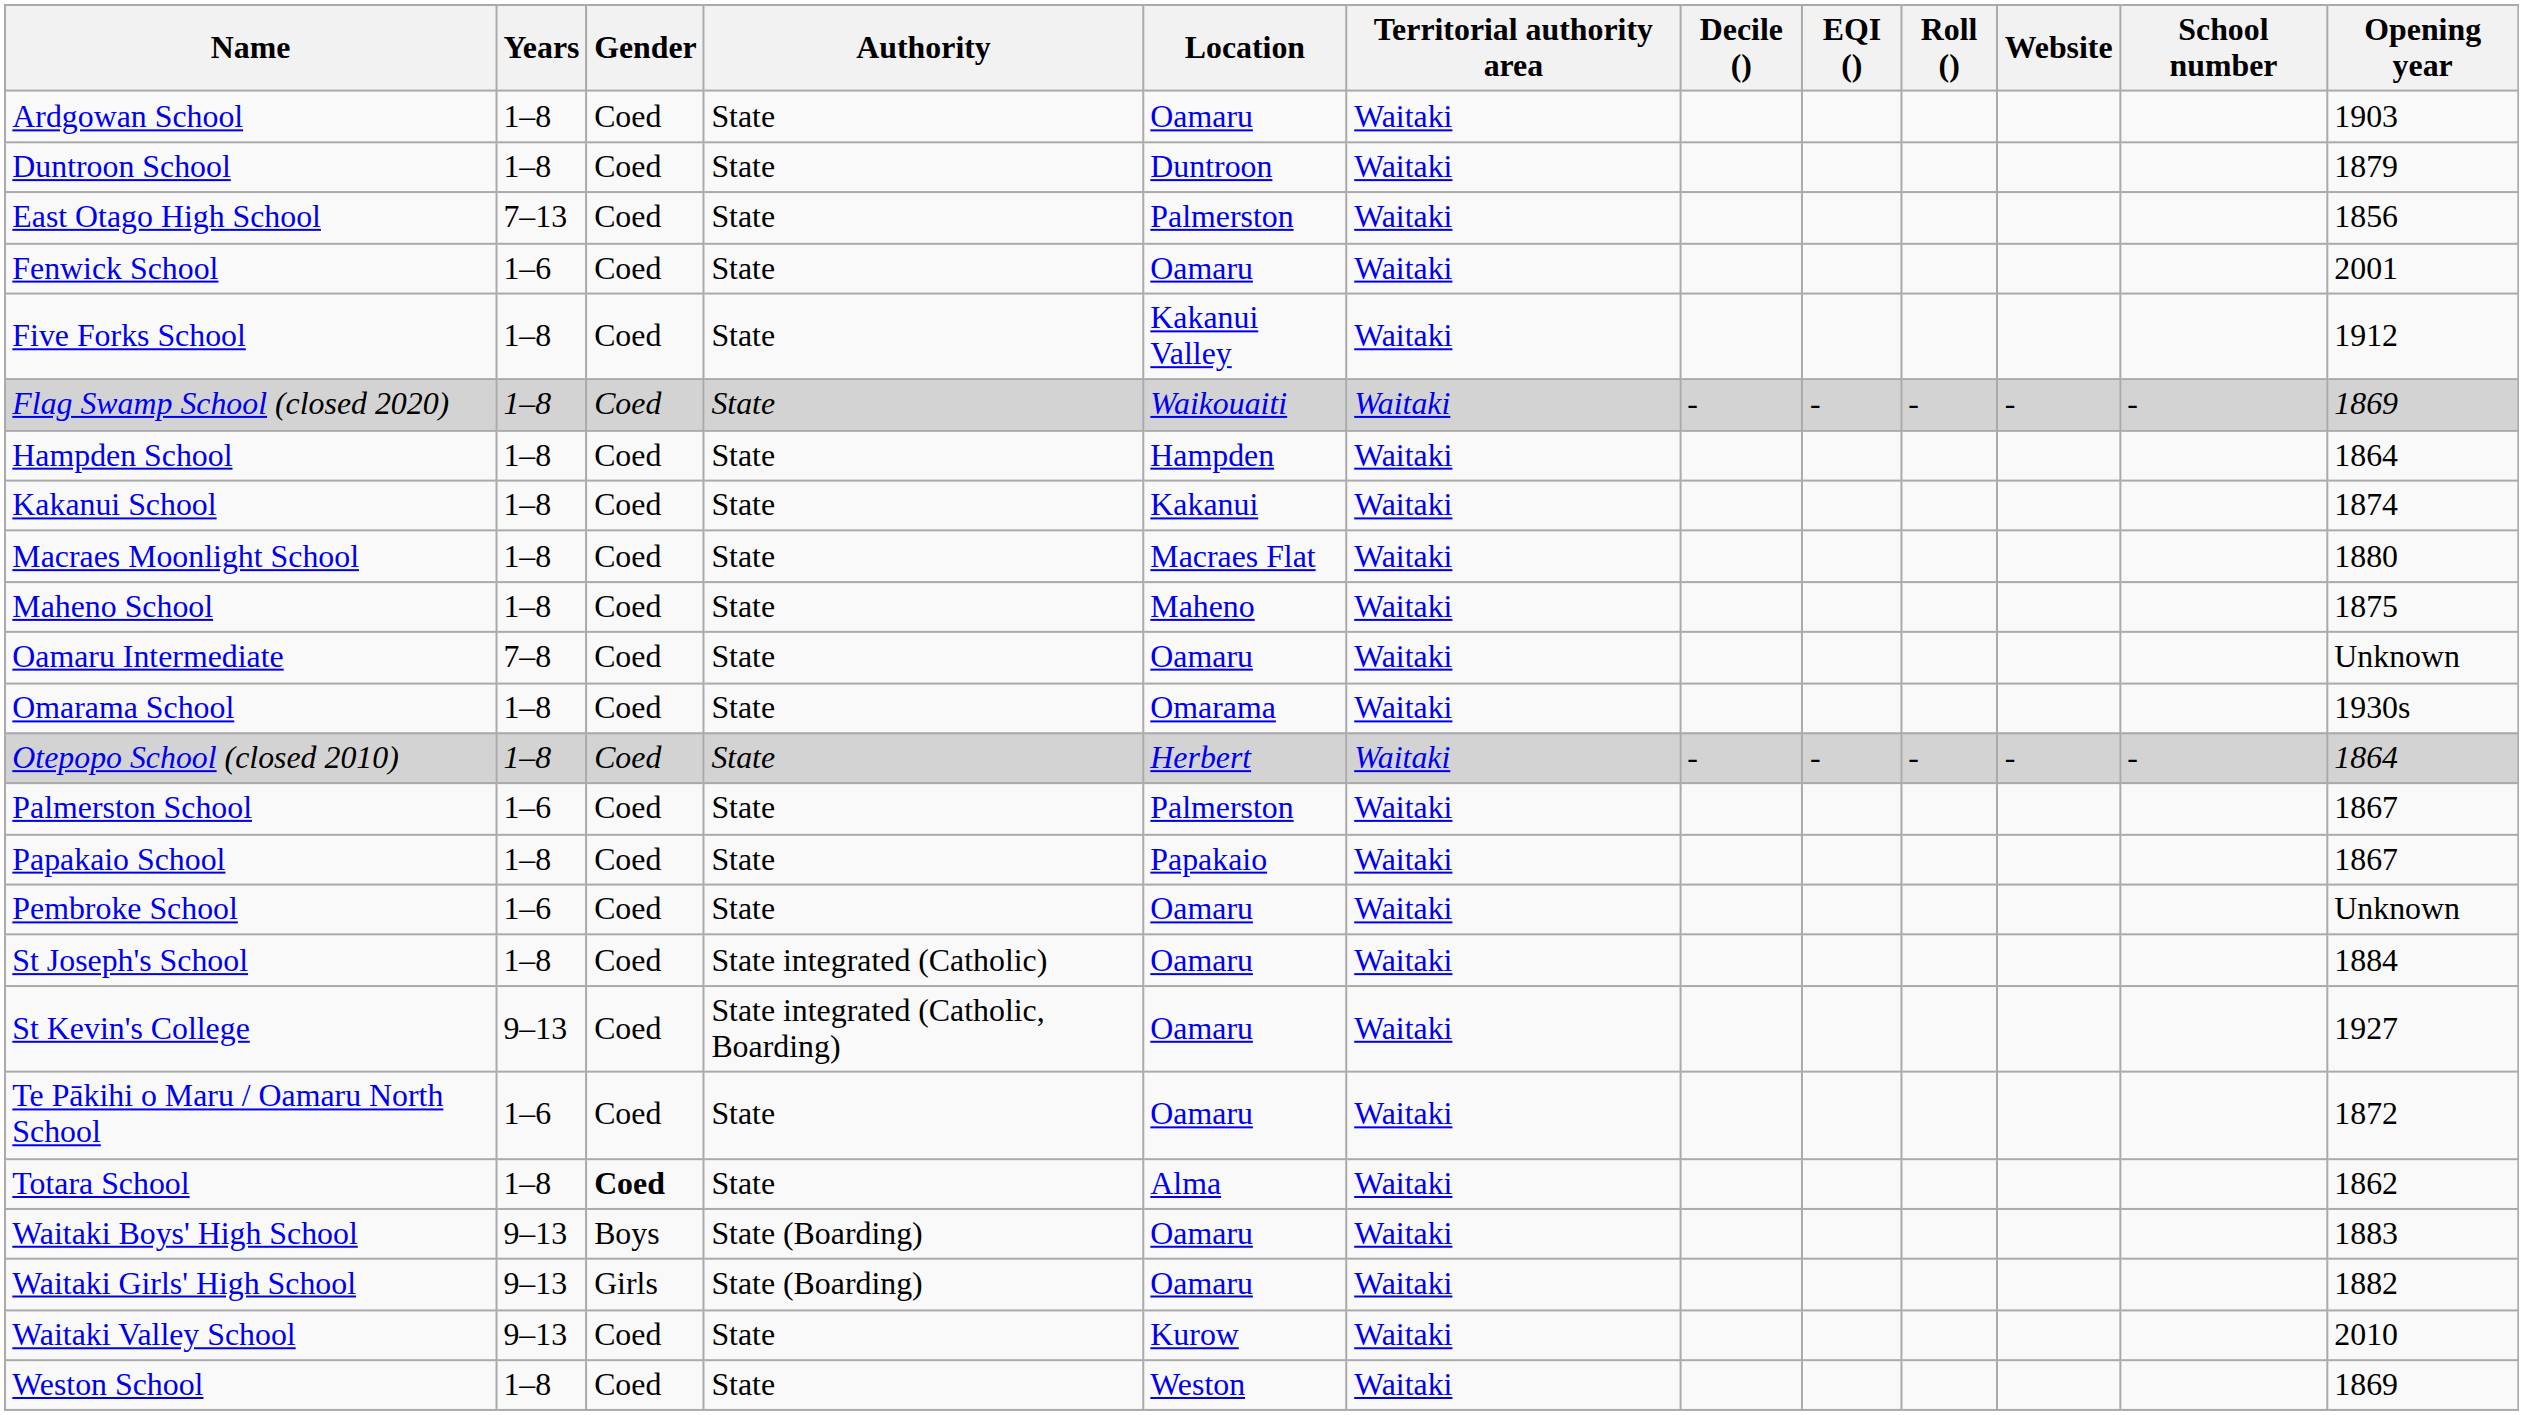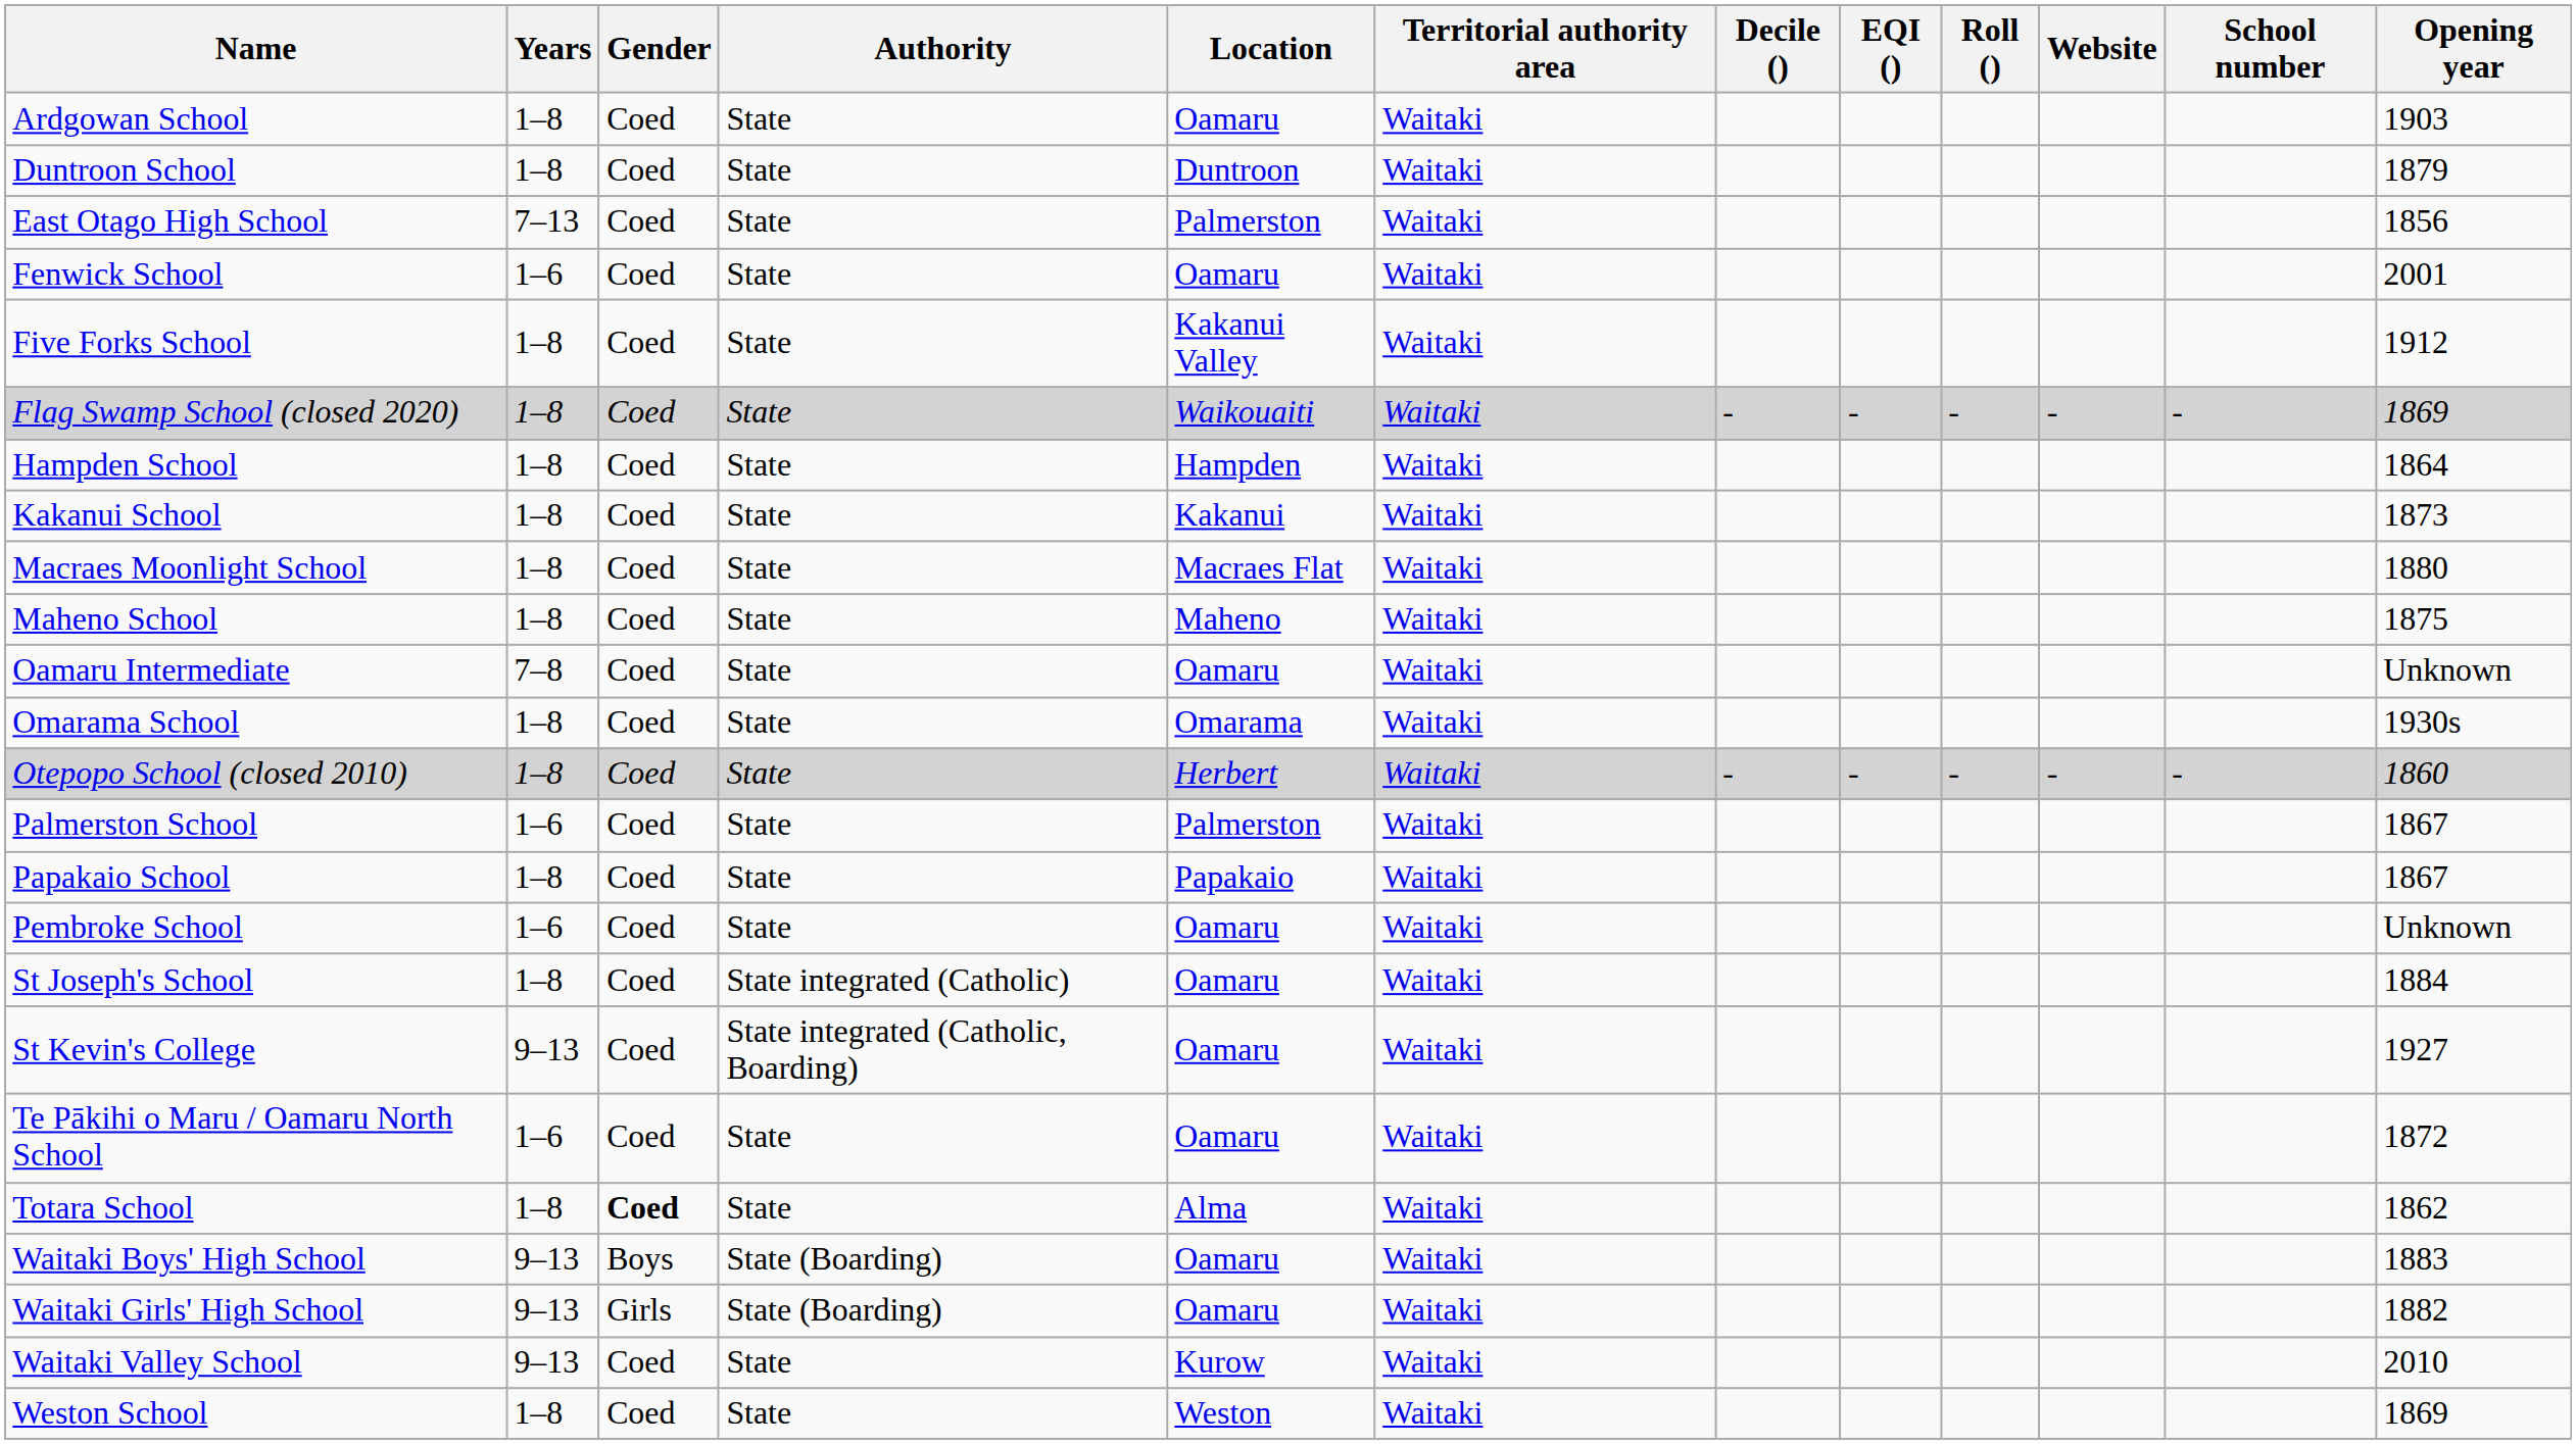Kakanui School | Opening year: 1874 -> 1873
Otepopo School (closed 2010) | Opening year: 1864 -> 1860
